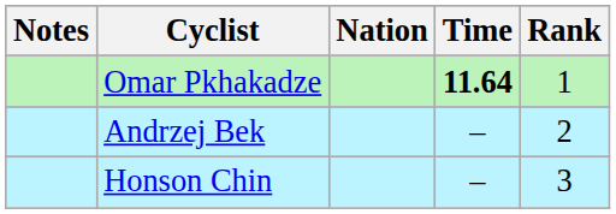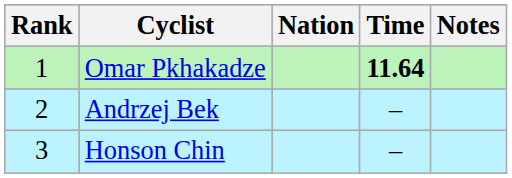columns swapped: Rank <-> Notes
